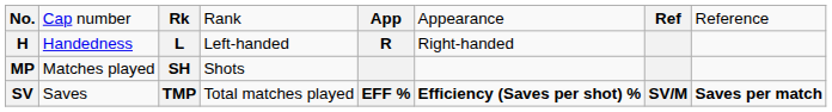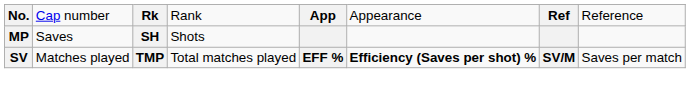- row: H | Handedness | L | Left-handed | R | Right-handed
MP | column 2: Matches played -> Saves
SV | column 2: Saves -> Matches played
SV | column 8: bold -> normal
